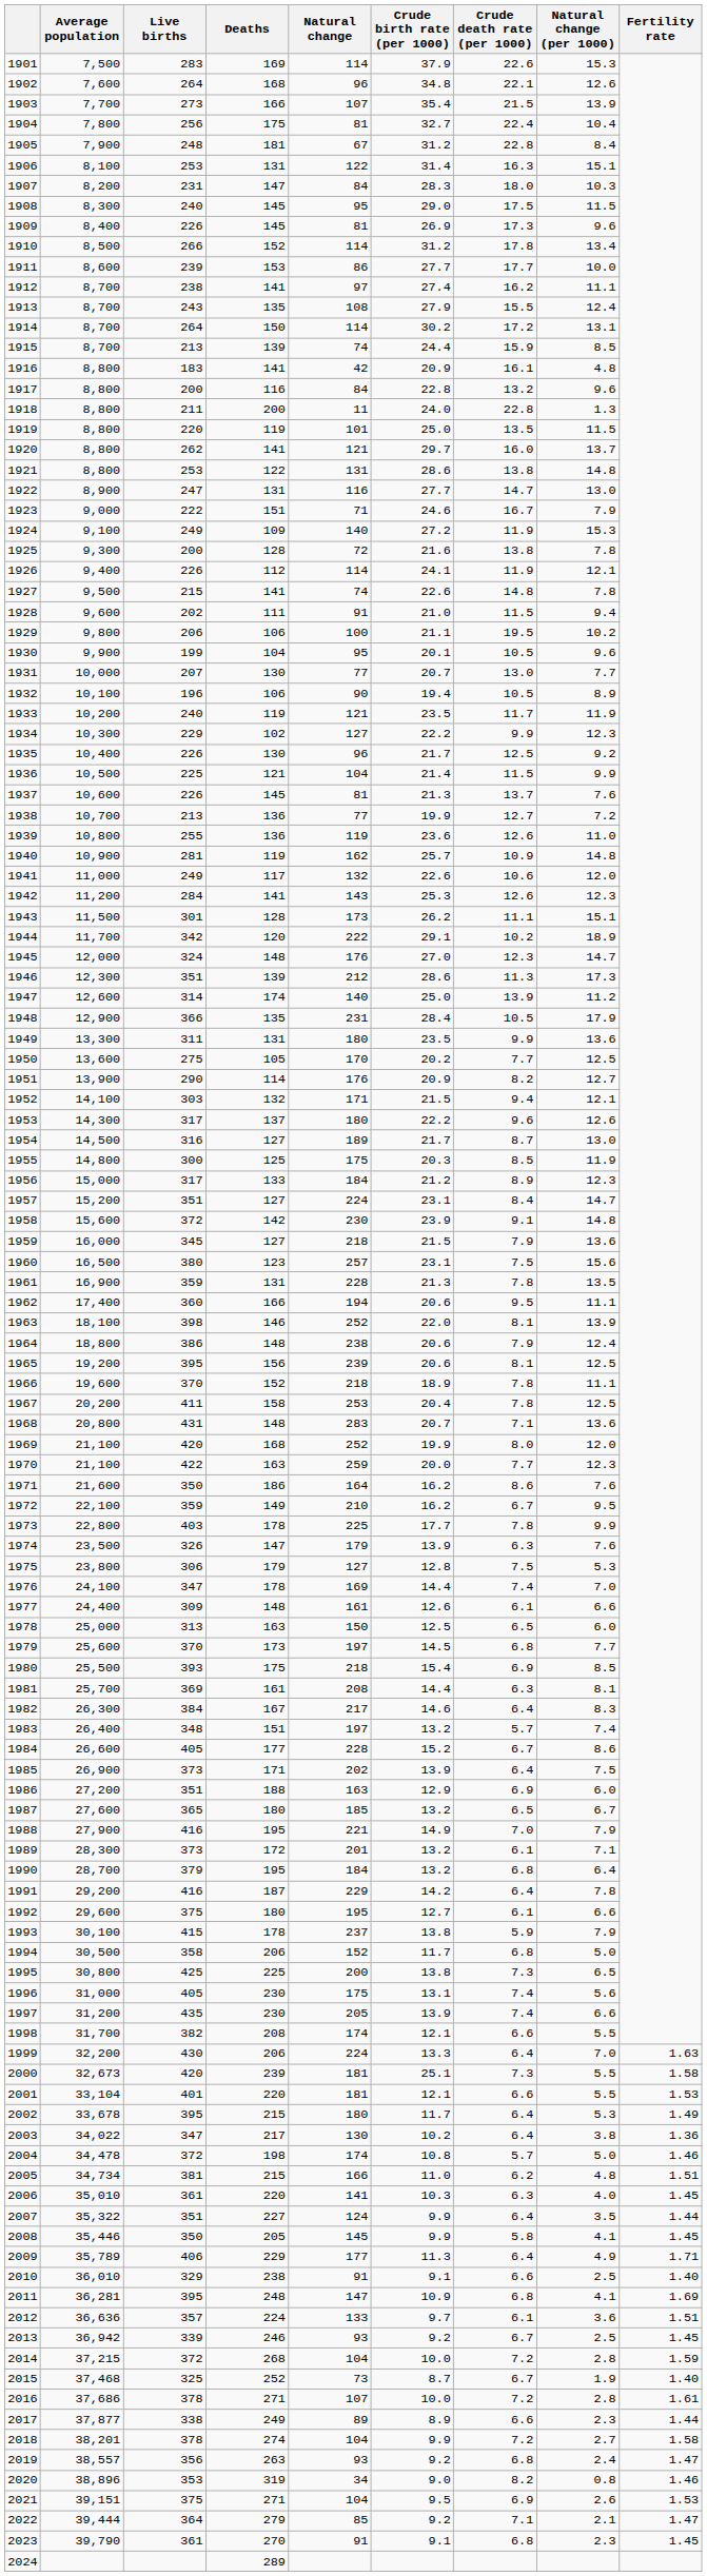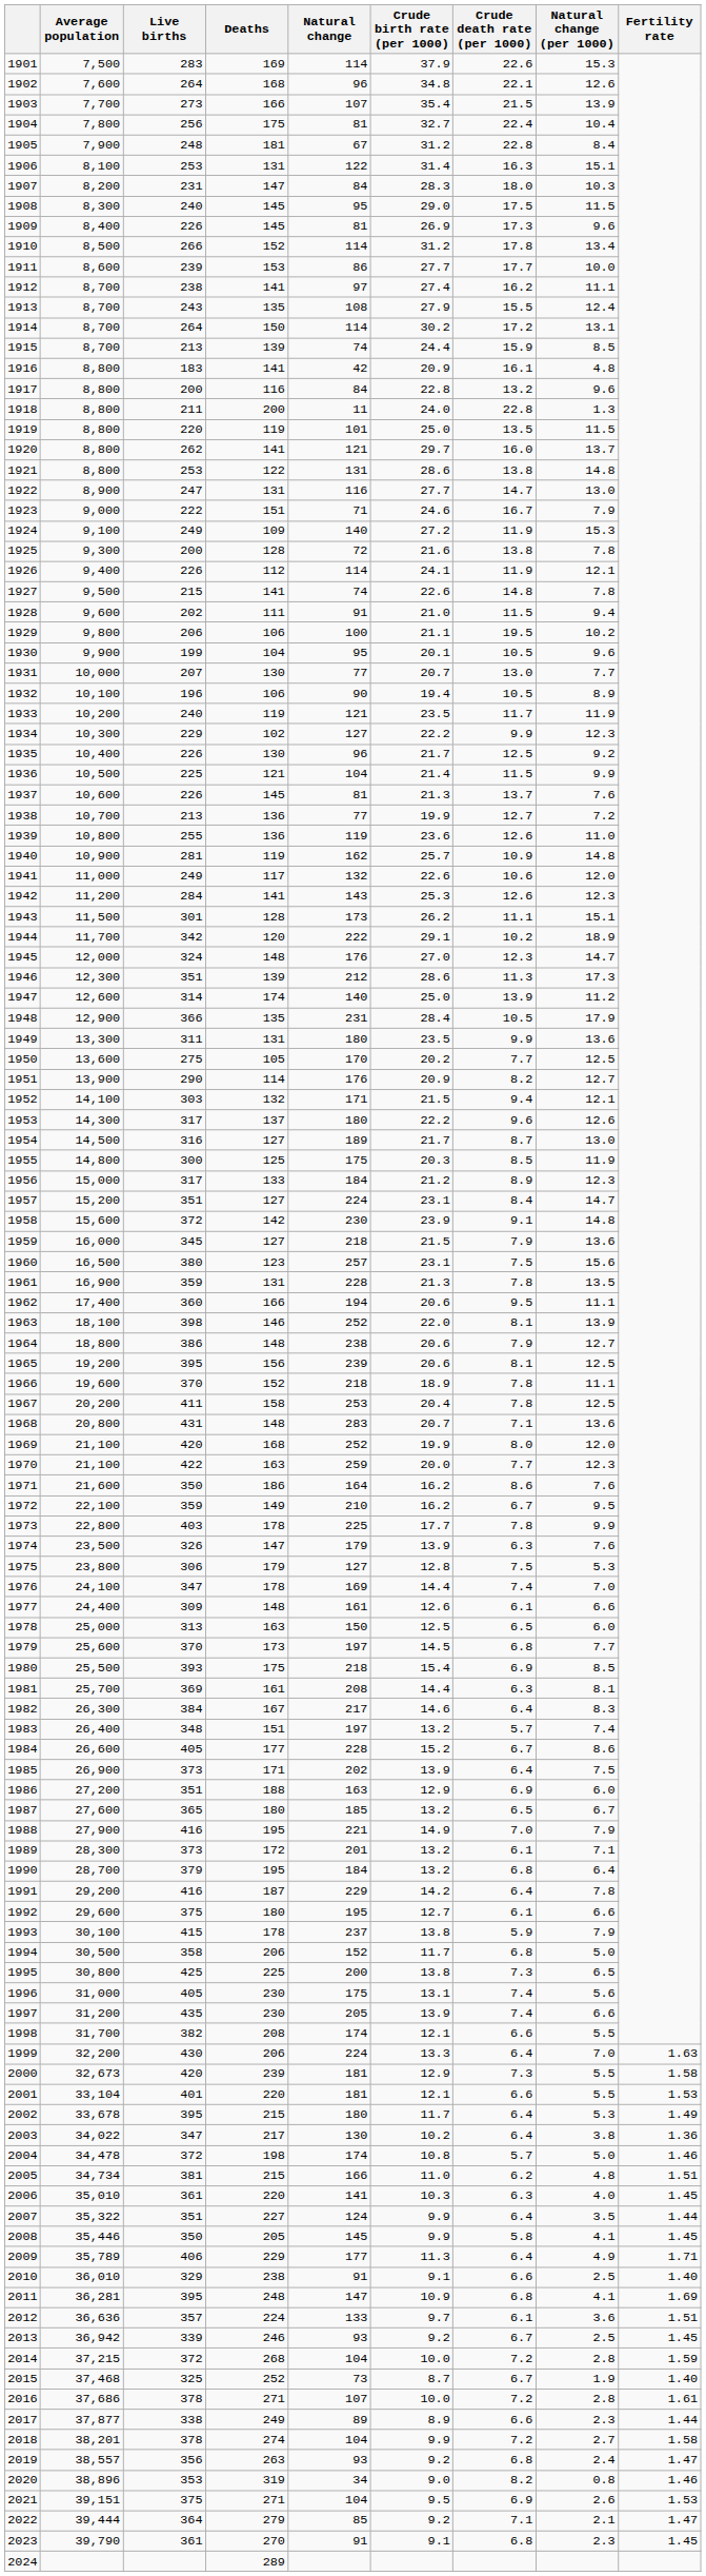1964 | Natural change (per 1000): 12.4 -> 12.7
2000 | Crude birth rate (per 1000): 25.1 -> 12.9
